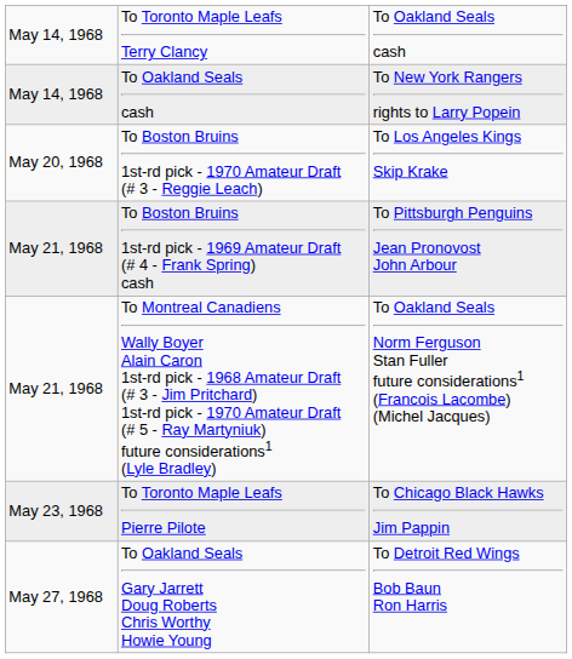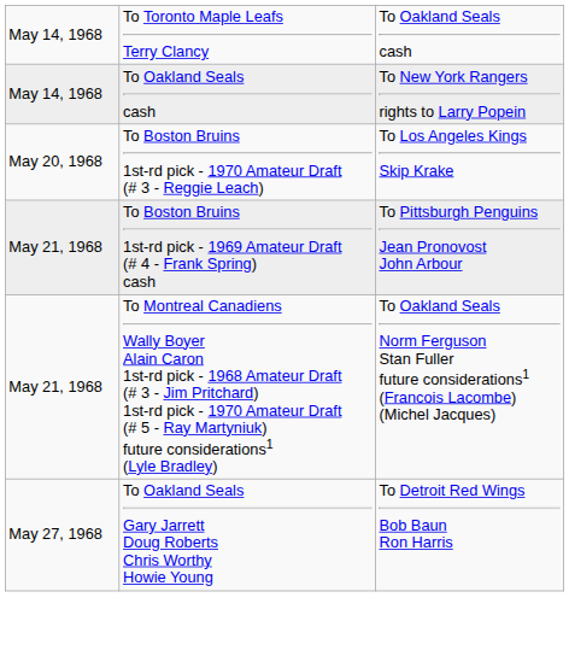- row: May 23, 1968 | To Toronto Maple Leafs Pierre Pilote | To Chicago Black Hawks Jim Pappin
